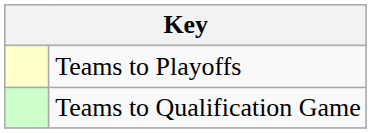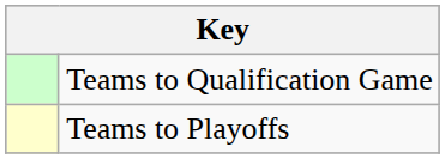rows swapped: Teams to Playoffs <-> Teams to Qualification Game
